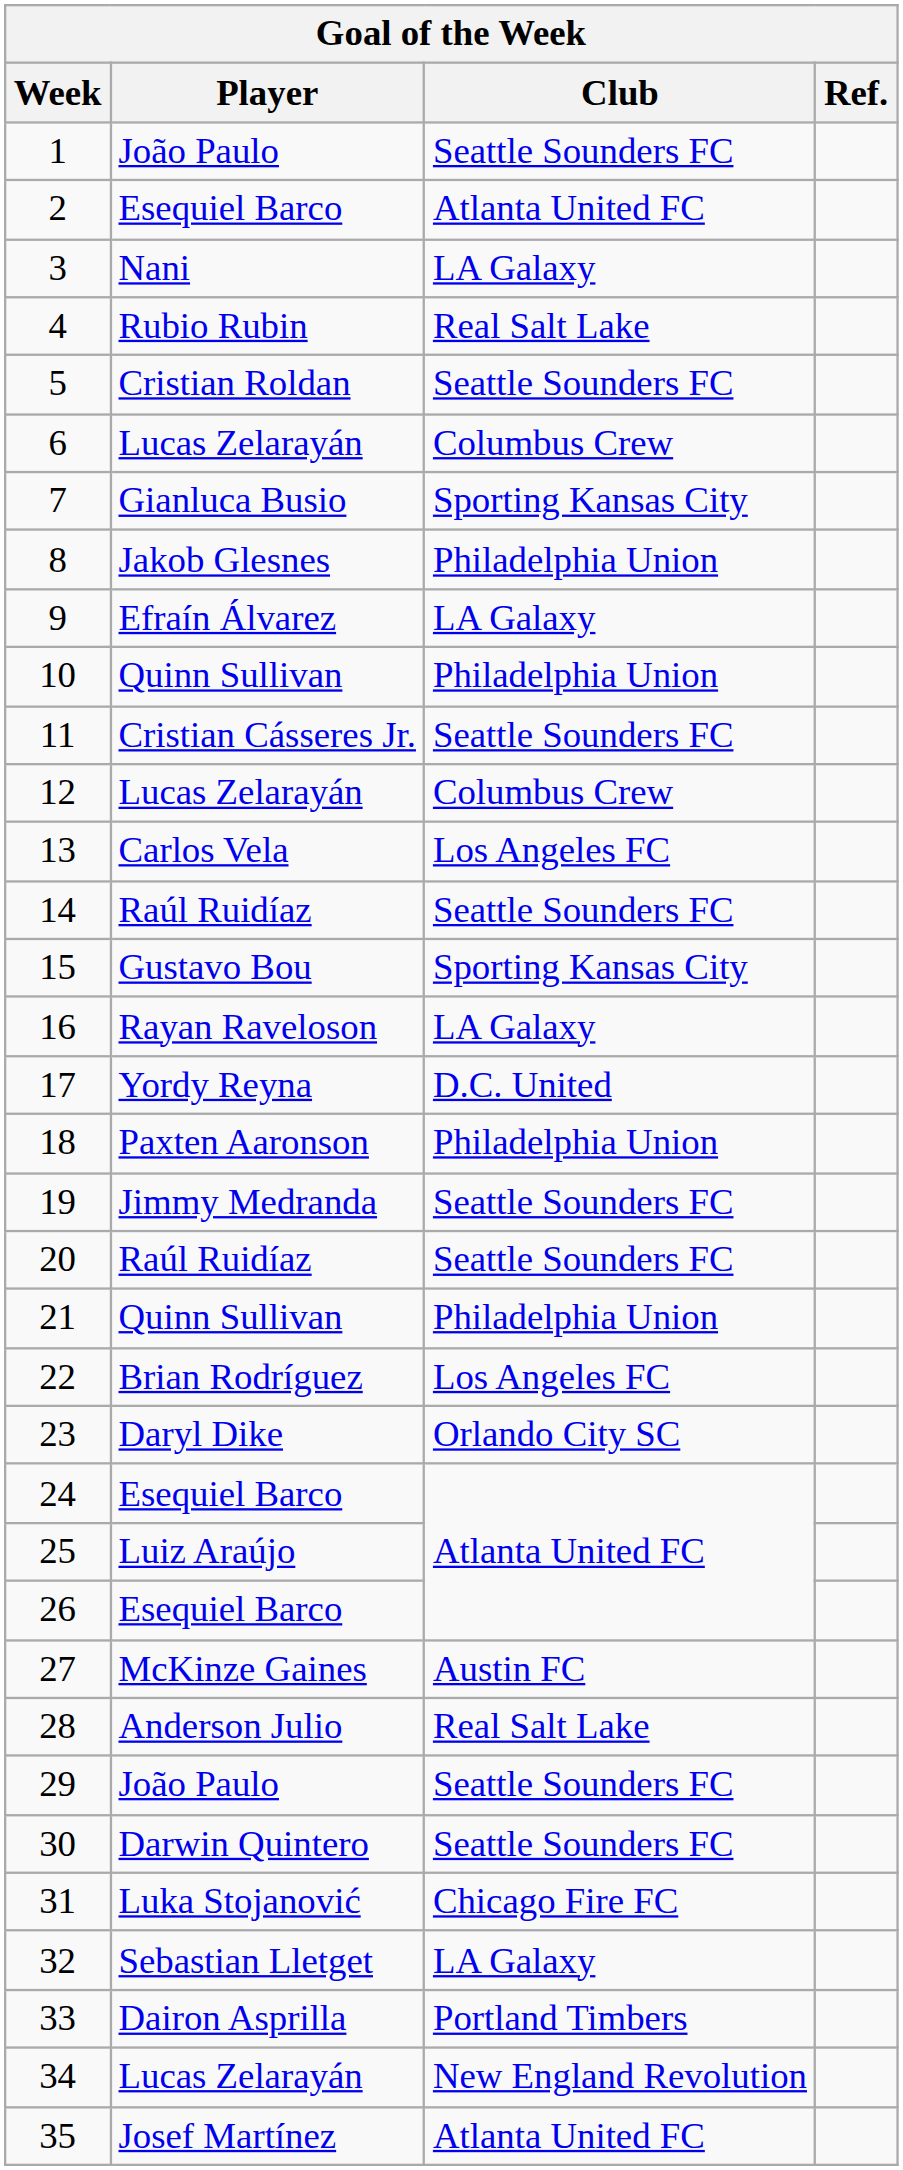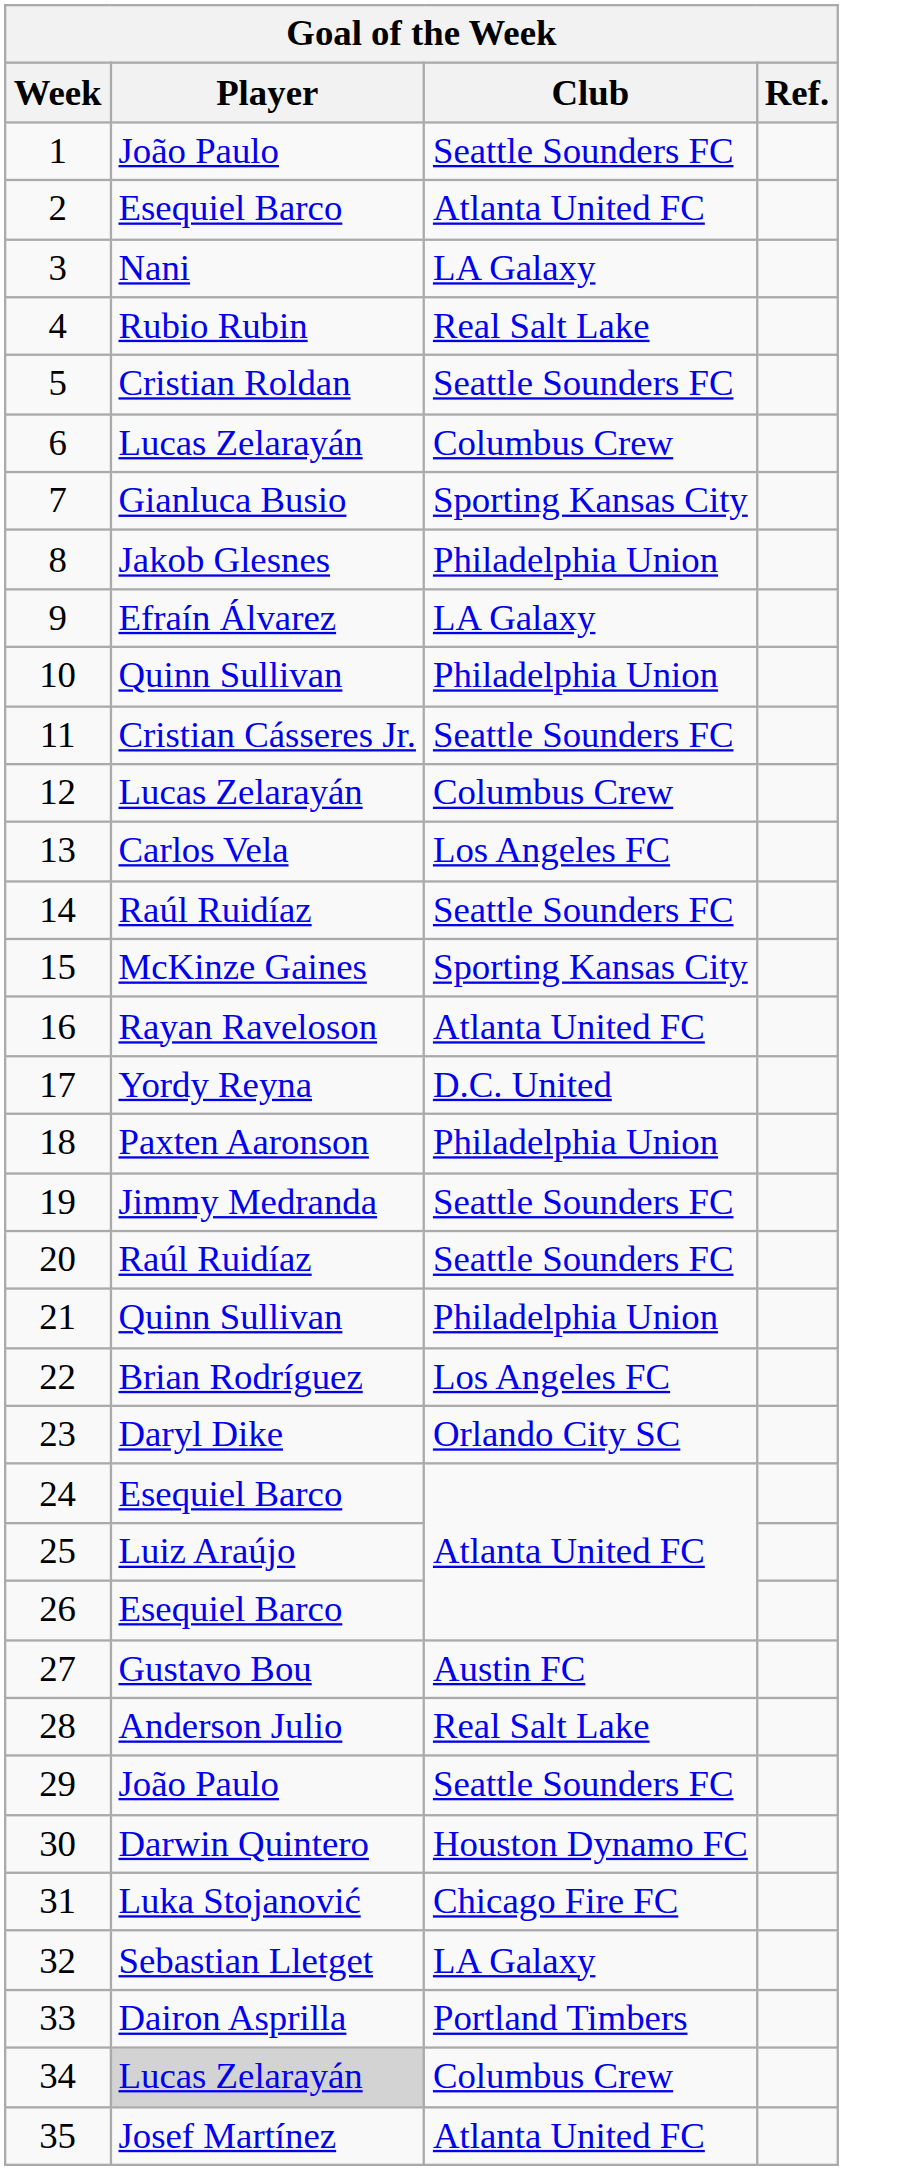15 | Player: Gustavo Bou -> McKinze Gaines
16 | Club: LA Galaxy -> Atlanta United FC
27 | Player: McKinze Gaines -> Gustavo Bou
30 | Club: Seattle Sounders FC -> Houston Dynamo FC
34 | Player: no background -> lightgrey background
34 | Club: New England Revolution -> Columbus Crew
